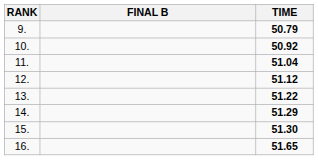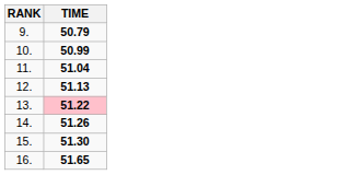- column: FINAL B
10. | TIME: 50.92 -> 50.99
12. | TIME: 51.12 -> 51.13
13. | TIME: no background -> pink background
14. | TIME: 51.29 -> 51.26
